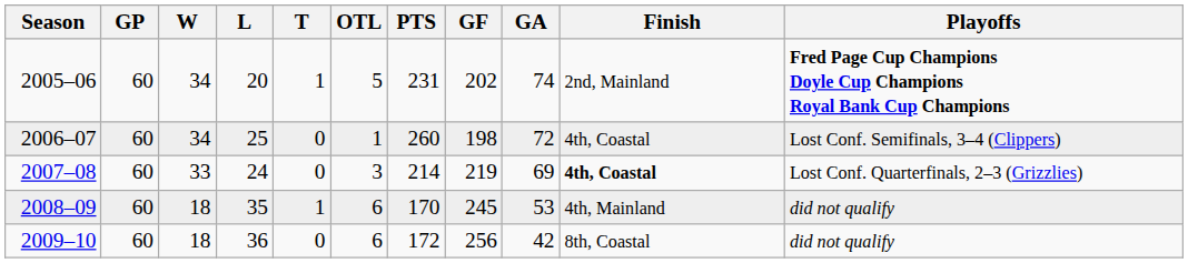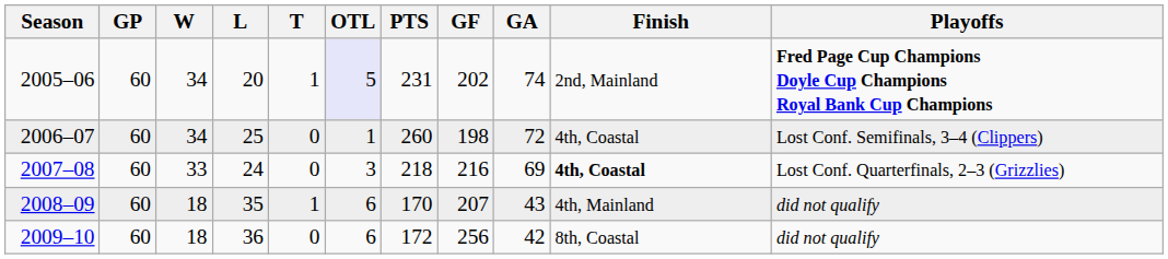2005–06 | OTL: no background -> lavender background
2007–08 | PTS: 214 -> 218
2007–08 | GF: 219 -> 216
2008–09 | GF: 245 -> 207
2008–09 | GA: 53 -> 43
